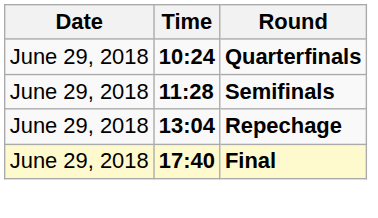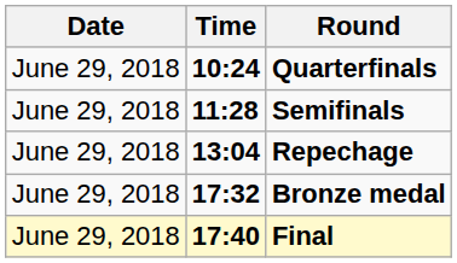+ row: June 29, 2018 | 17:32 | Bronze medal
